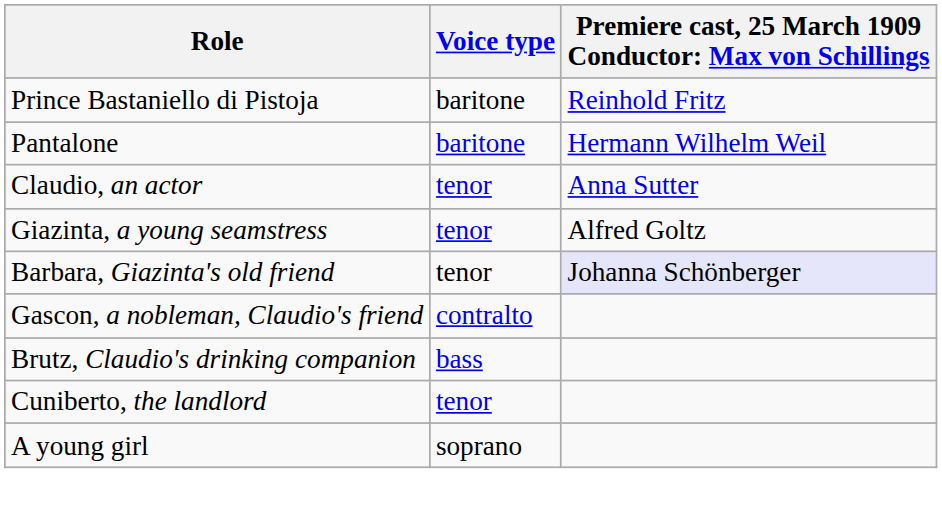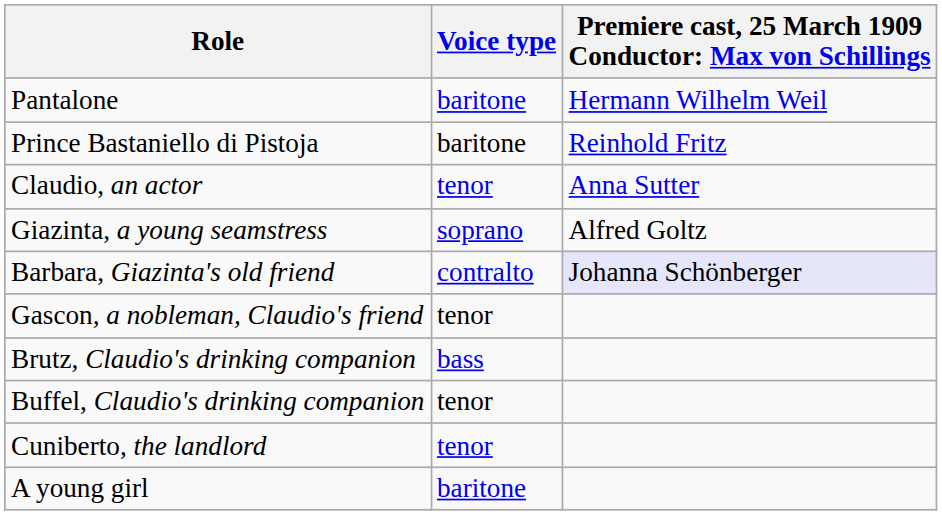rows swapped: Pantalone <-> Prince Bastaniello di Pistoja
Giazinta, a young seamstress | Voice type: tenor -> soprano
Barbara, Giazinta's old friend | Voice type: tenor -> contralto
Gascon, a nobleman, Claudio's friend | Voice type: contralto -> tenor
+ row: Buffel, Claudio's drinking companion | tenor
A young girl | Voice type: soprano -> baritone
